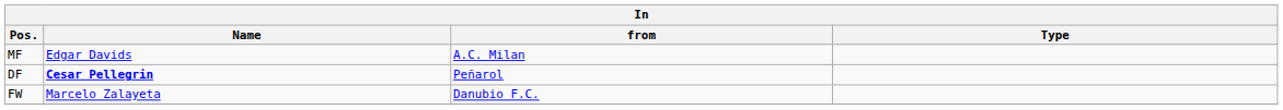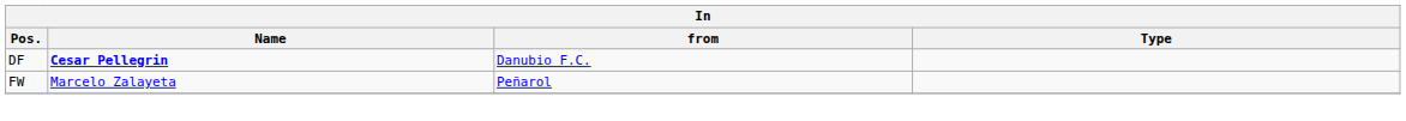- row: MF | Edgar Davids | A.C. Milan
DF | from: Peñarol -> Danubio F.C.
FW | from: Danubio F.C. -> Peñarol
